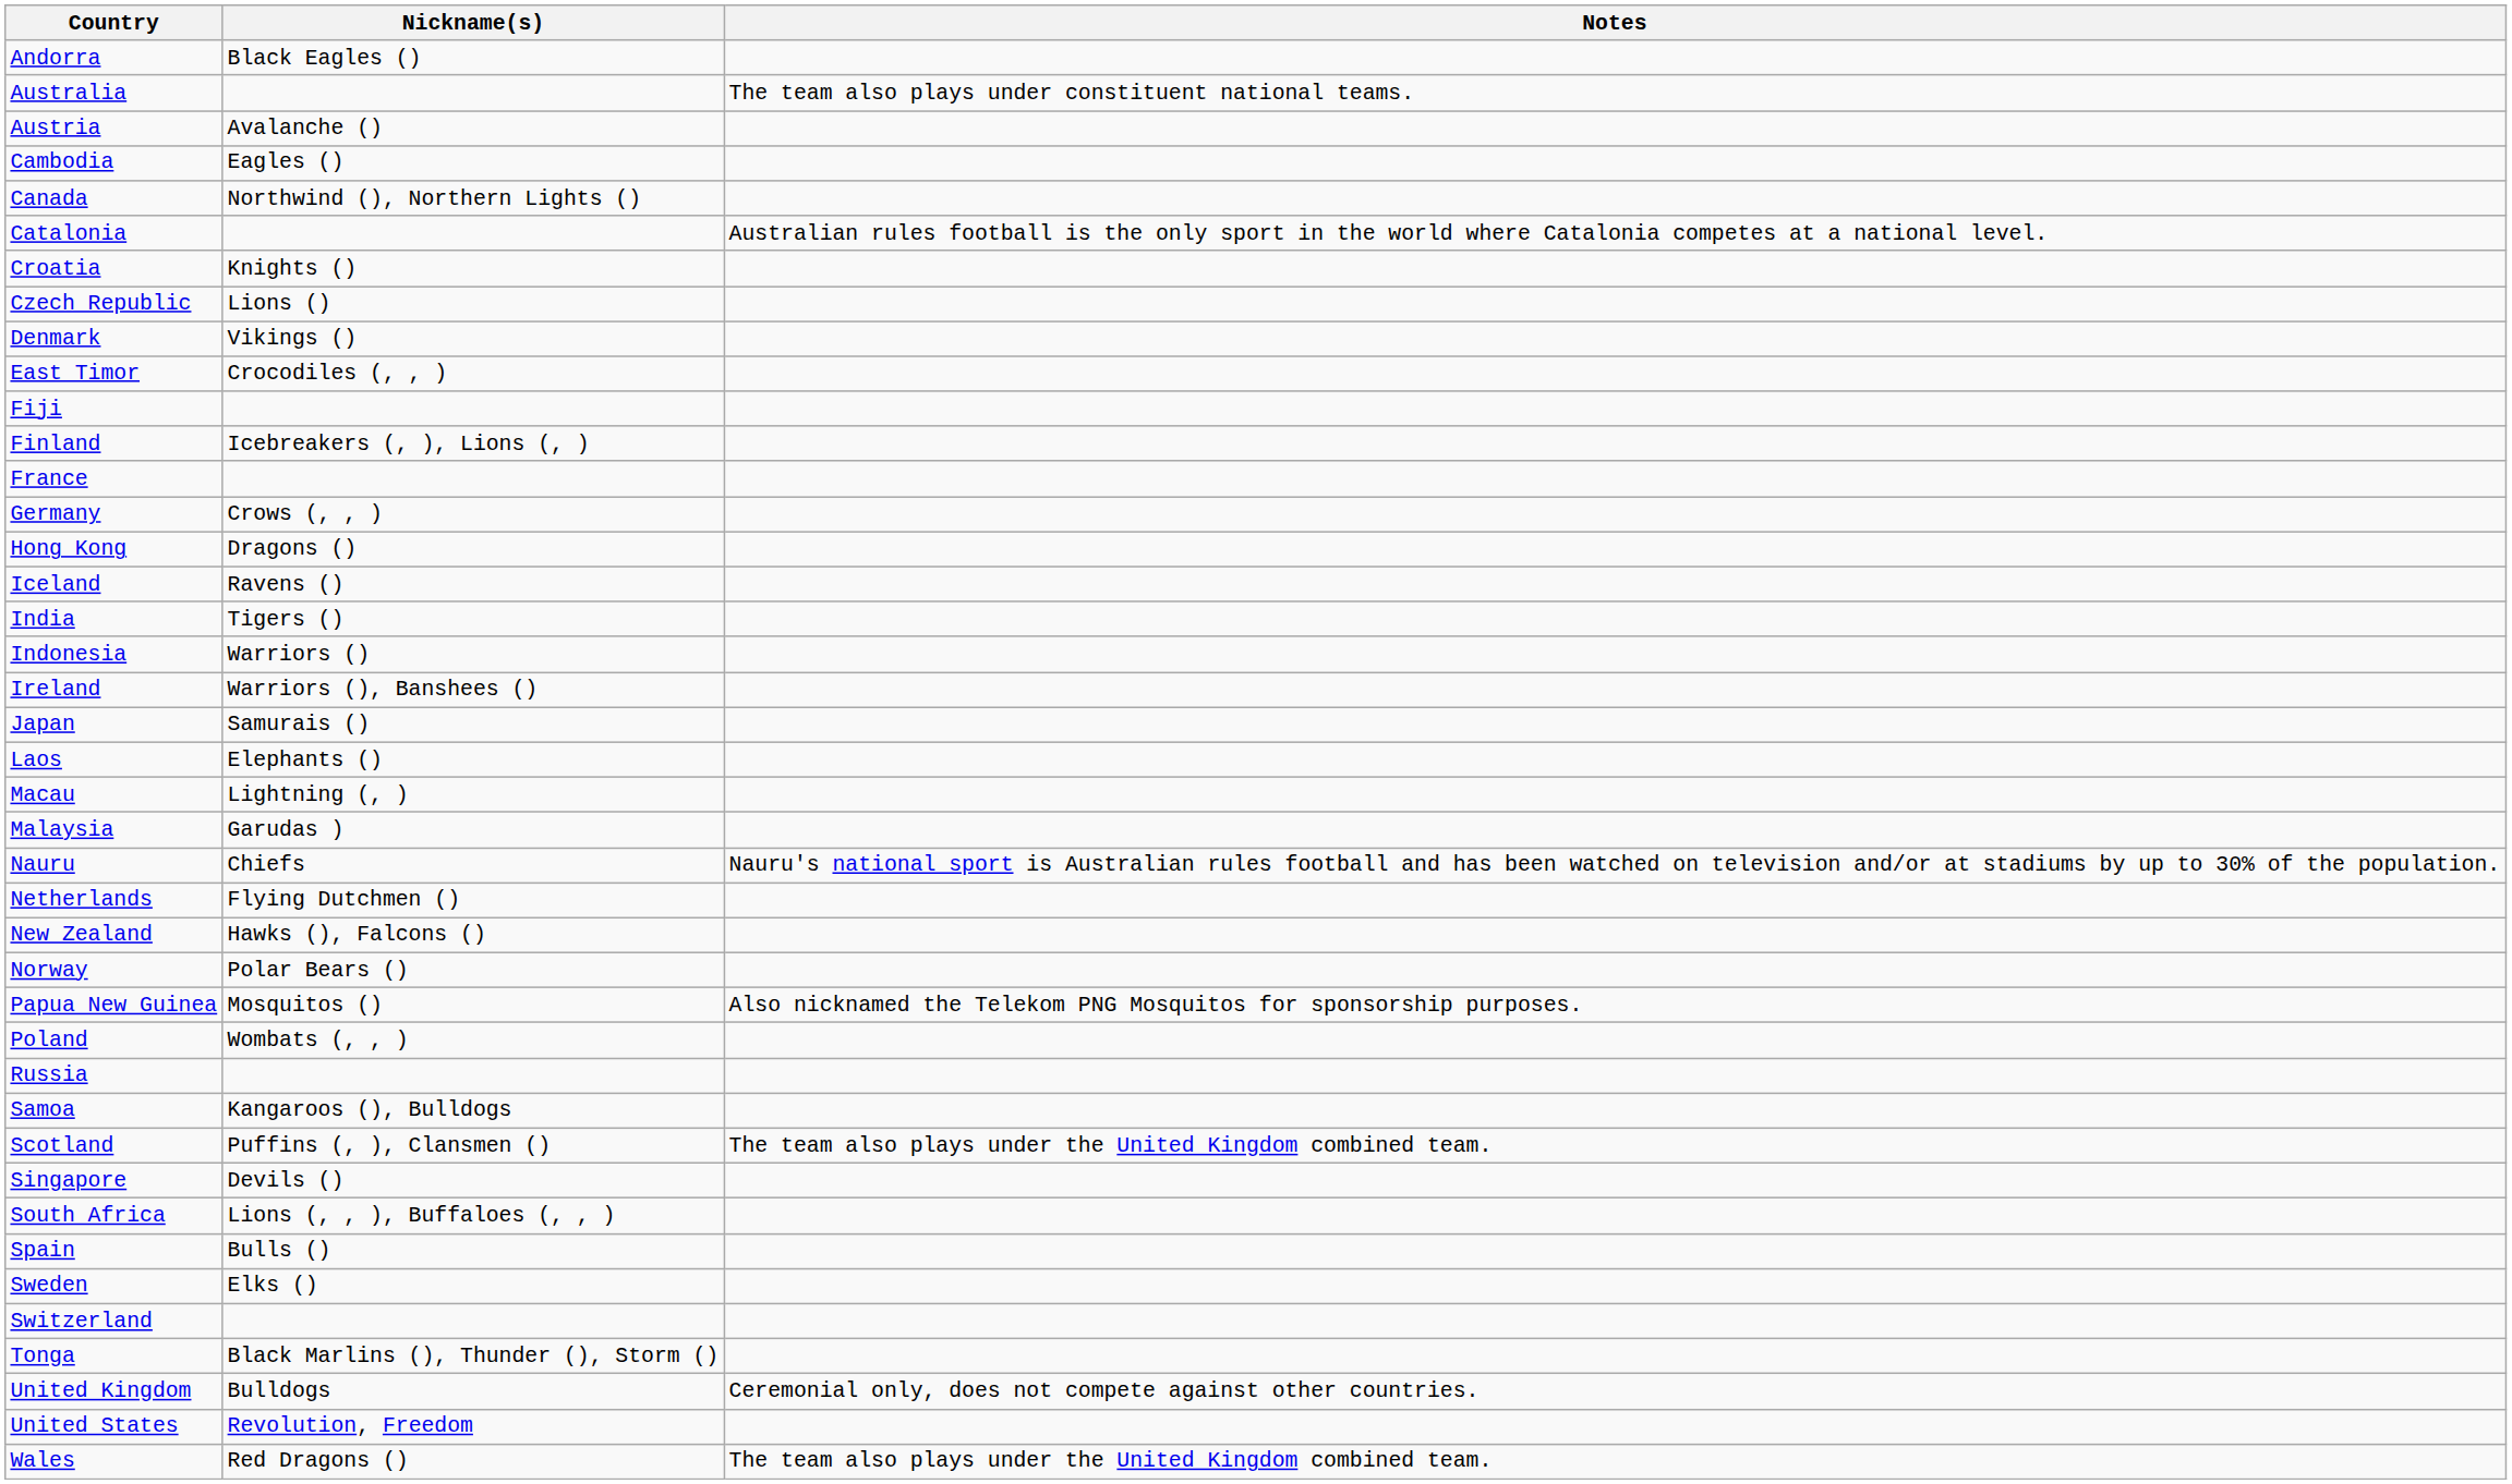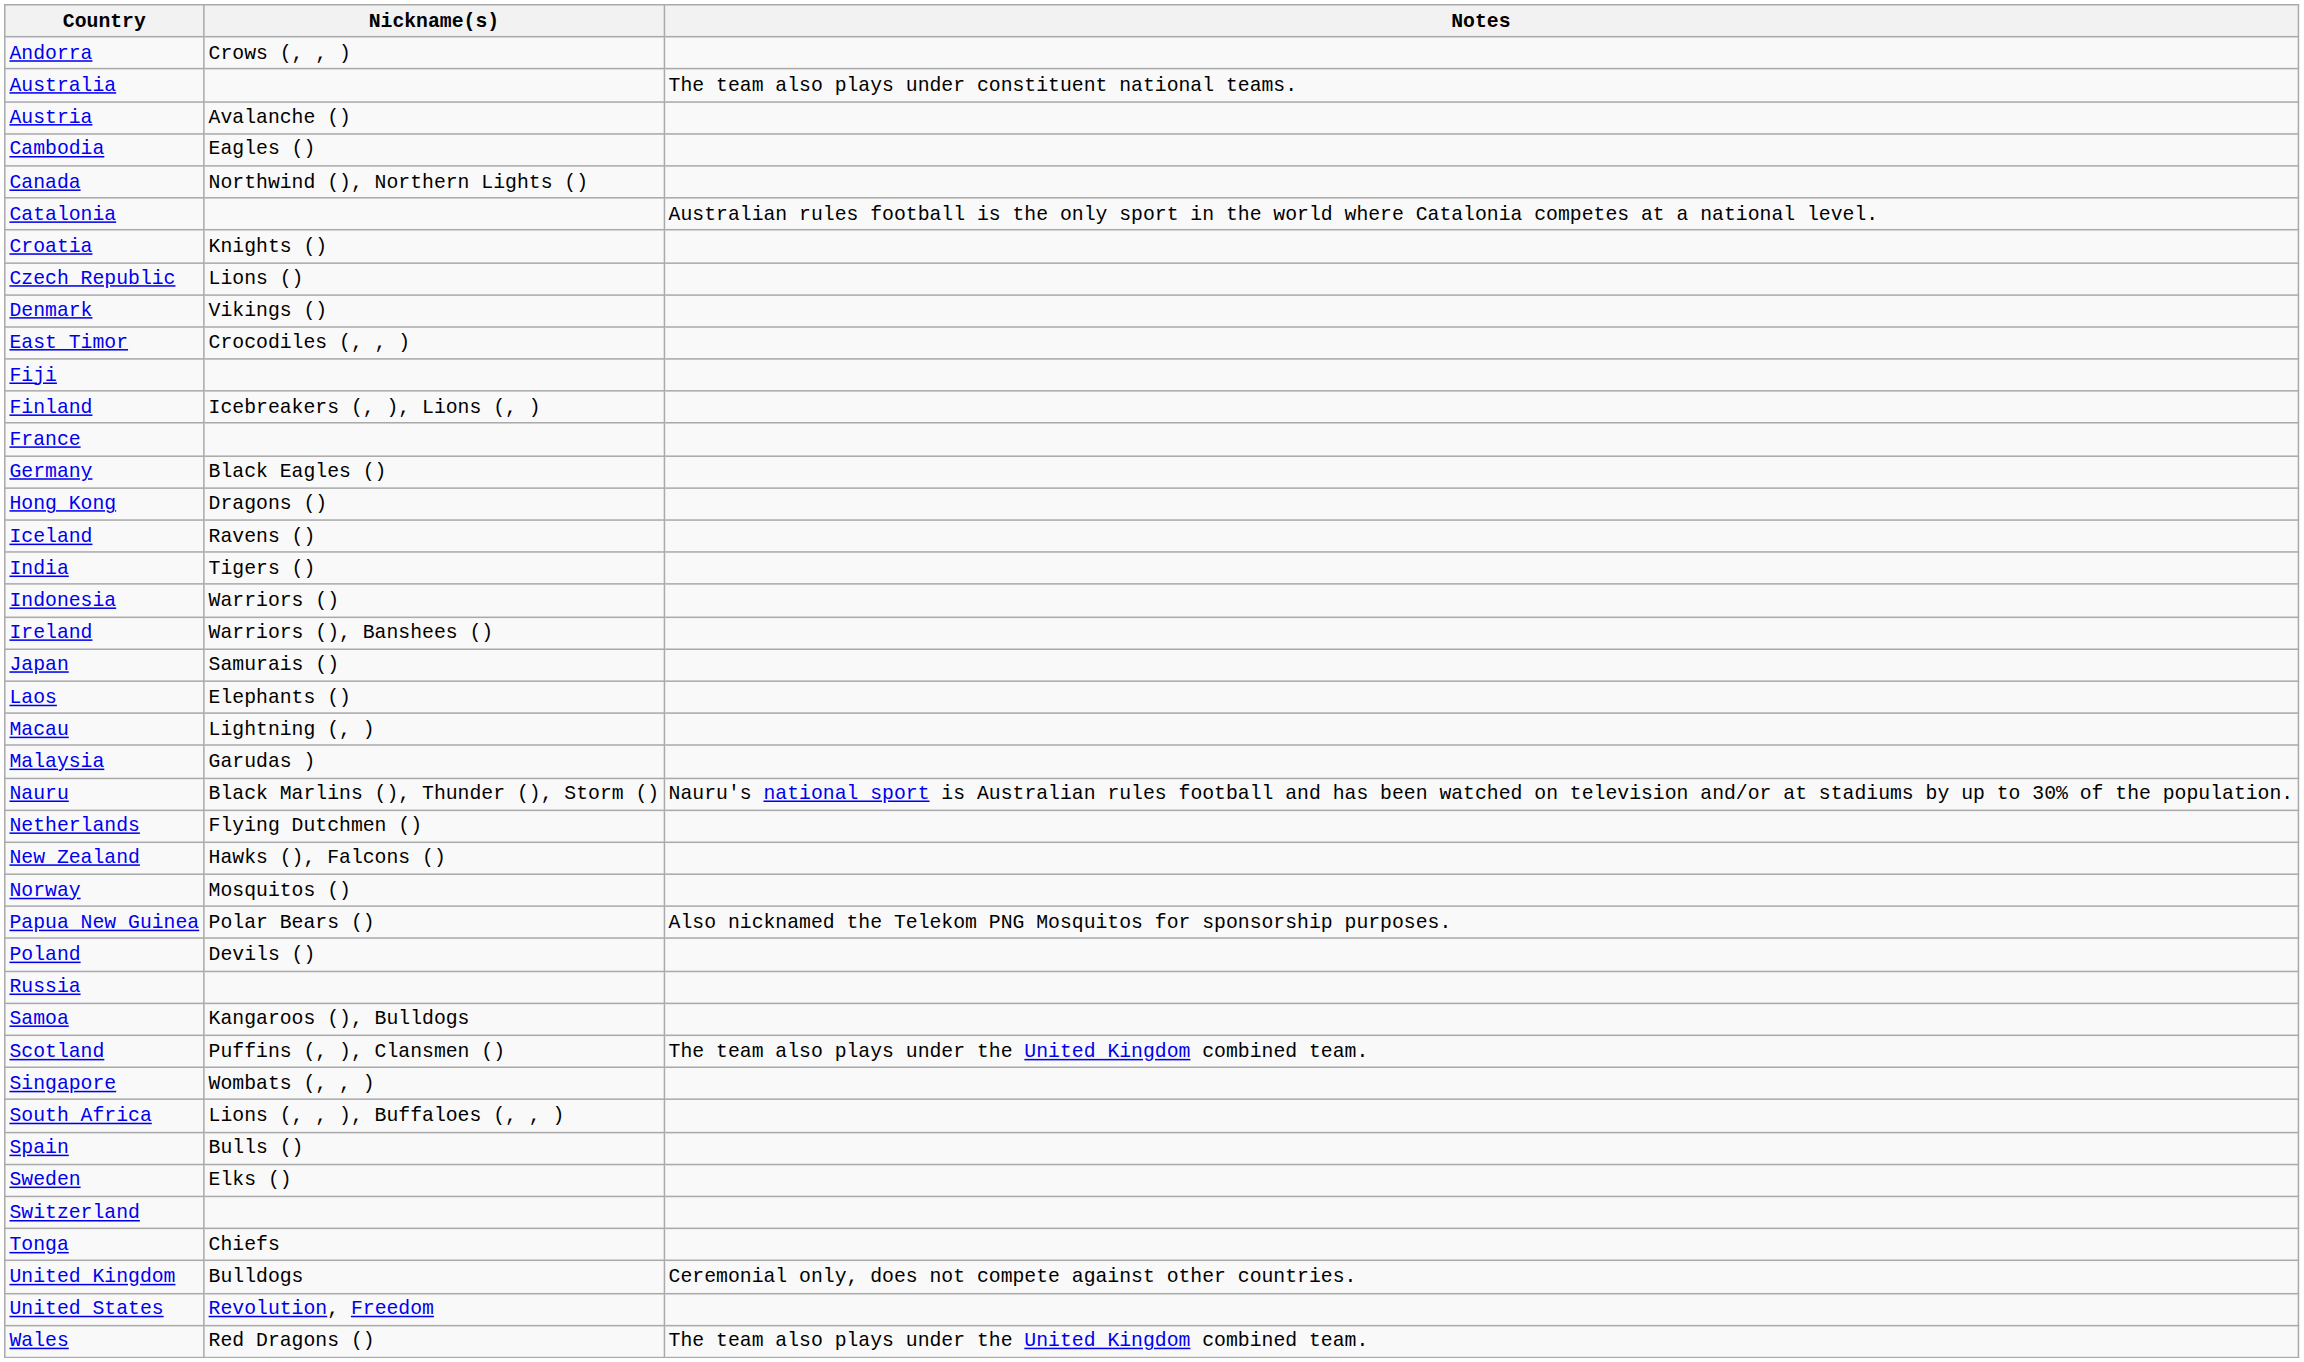Andorra | Nickname(s): Black Eagles () -> Crows (, , )
Germany | Nickname(s): Crows (, , ) -> Black Eagles ()
Nauru | Nickname(s): Chiefs -> Black Marlins (), Thunder (), Storm ()
Norway | Nickname(s): Polar Bears () -> Mosquitos ()
Papua New Guinea | Nickname(s): Mosquitos () -> Polar Bears ()
Poland | Nickname(s): Wombats (, , ) -> Devils ()
Singapore | Nickname(s): Devils () -> Wombats (, , )
Tonga | Nickname(s): Black Marlins (), Thunder (), Storm () -> Chiefs
